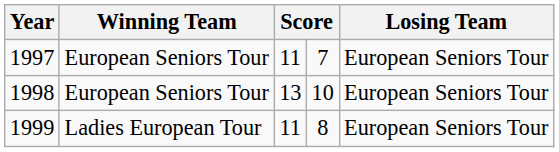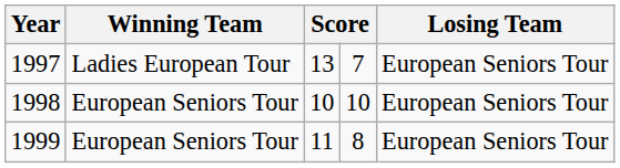1997 | Winning Team: European Seniors Tour -> Ladies European Tour
1997 | column 3: 11 -> 13
1998 | column 3: 13 -> 10
1999 | Winning Team: Ladies European Tour -> European Seniors Tour
